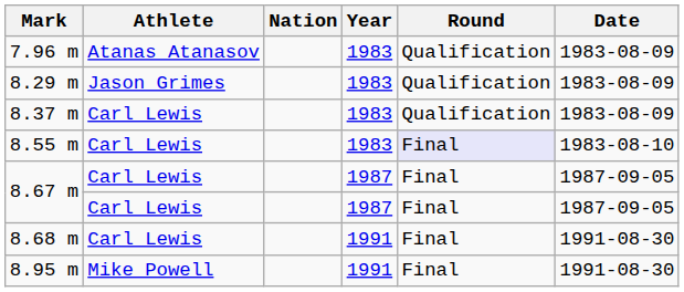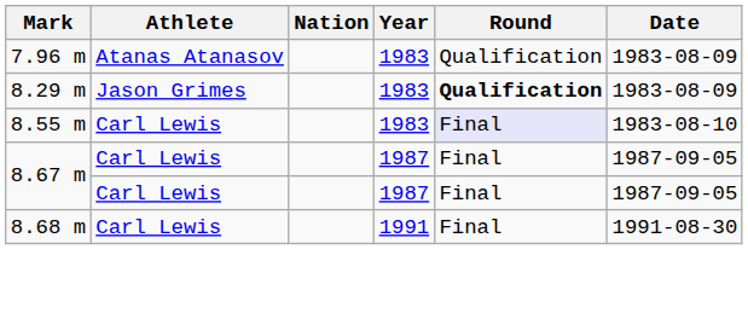8.29 m | Round: normal -> bold
- row: 8.37 m | Carl Lewis | 1983 | Qualification | 1983-08-09
- row: 8.95 m | Mike Powell | 1991 | Final | 1991-08-30
